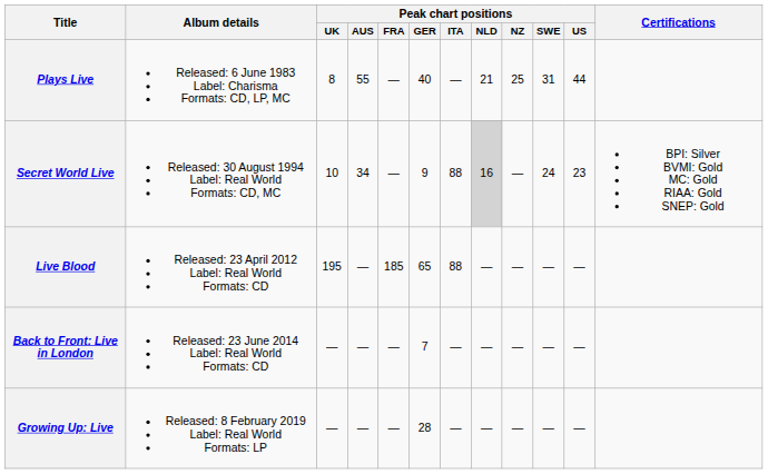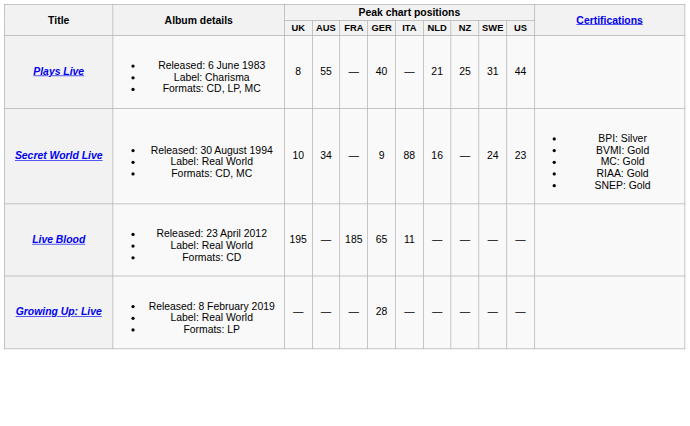Secret World Live | Peak chart positions / NLD: lightgrey background -> no background
Live Blood | Peak chart positions / ITA: 88 -> 11
- row: Back to Front: Live in London | Released: 23 June 2014 Label: Real World Formats: CD | — | — | — | 7 | — | — | — | — | —
